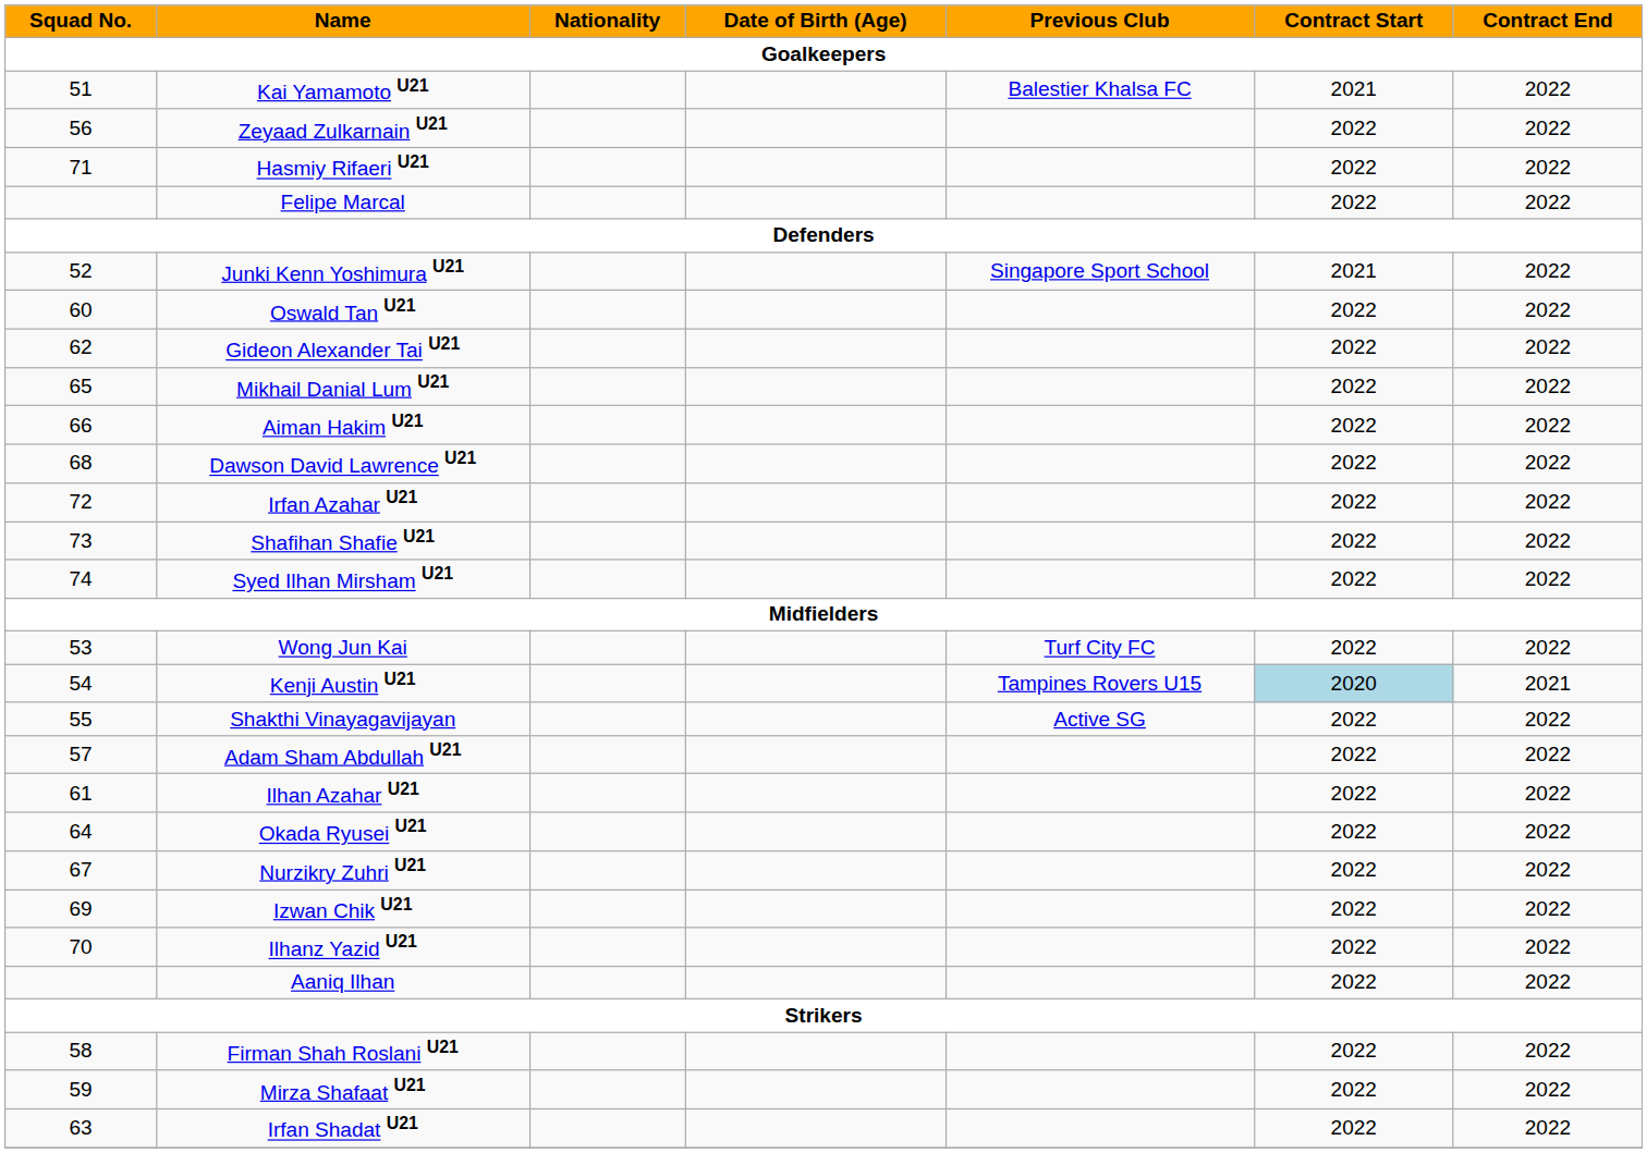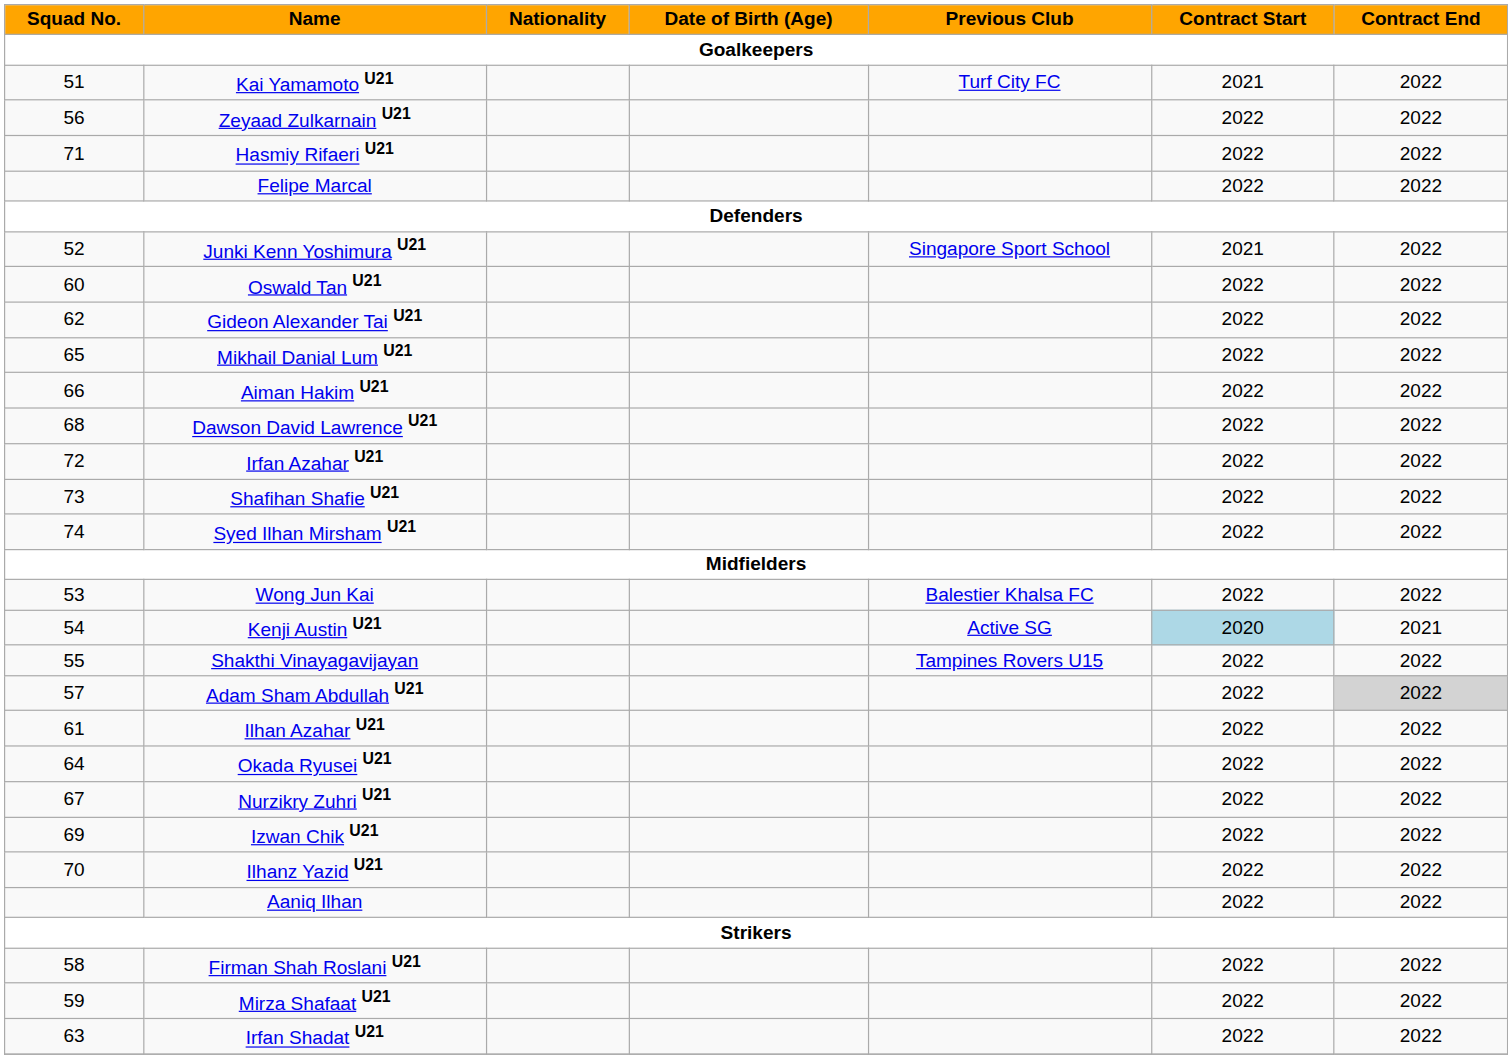Kai Yamamoto U21 | Previous Club: Balestier Khalsa FC -> Turf City FC
Wong Jun Kai | Previous Club: Turf City FC -> Balestier Khalsa FC
Kenji Austin U21 | Previous Club: Tampines Rovers U15 -> Active SG
Shakthi Vinayagavijayan | Previous Club: Active SG -> Tampines Rovers U15
Adam Sham Abdullah U21 | Contract End: no background -> lightgrey background
